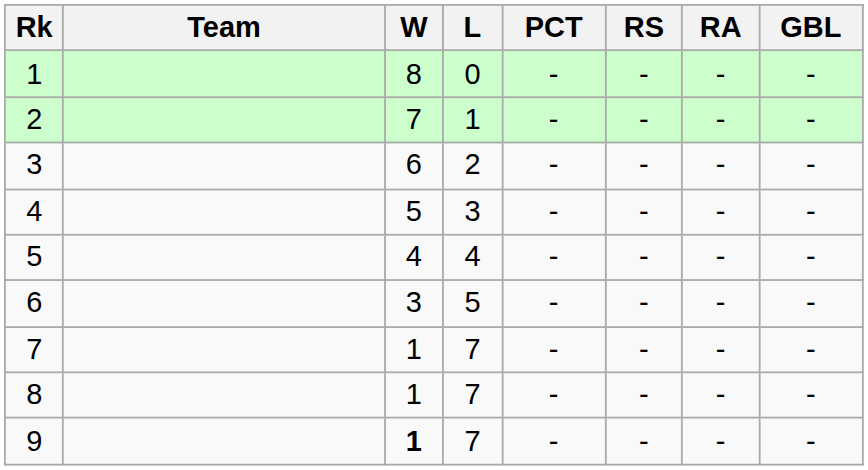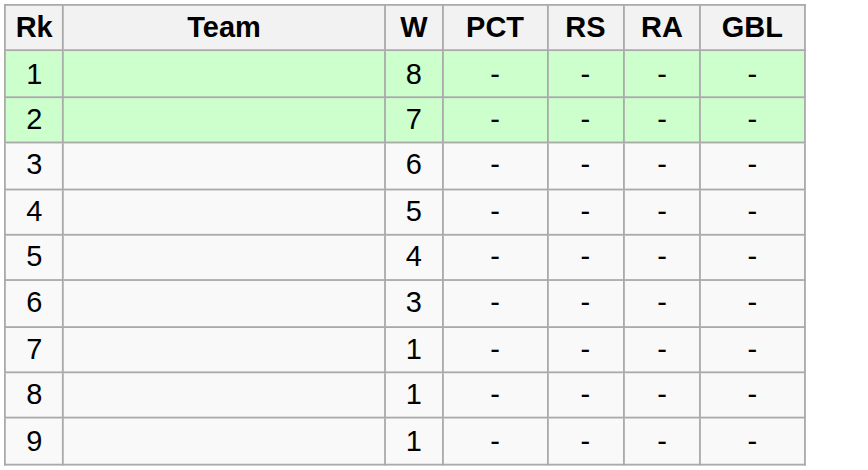- column: L | 0 | 1 | 2 | 3 | 4 | 5 | 7 | 7 | 7
9 | W: bold -> normal
